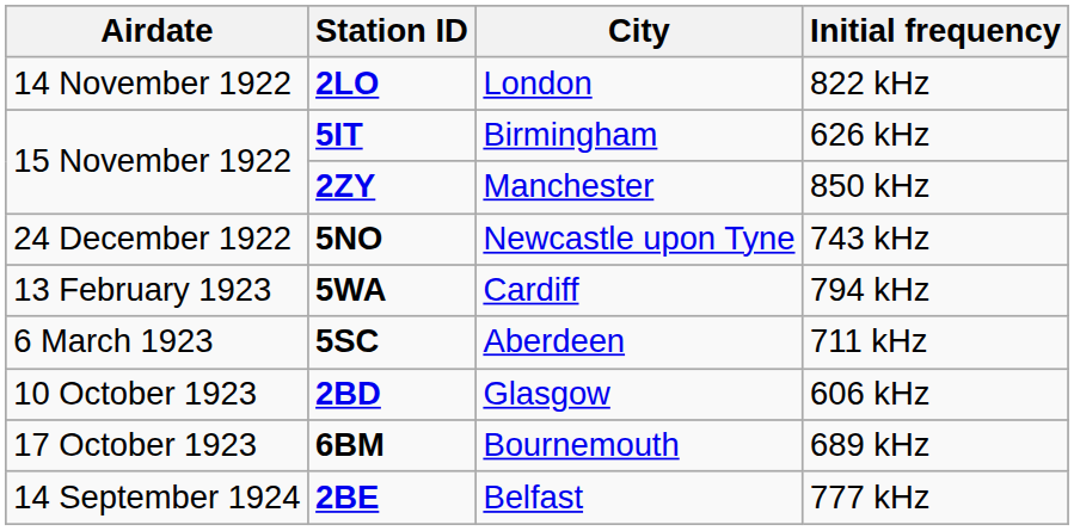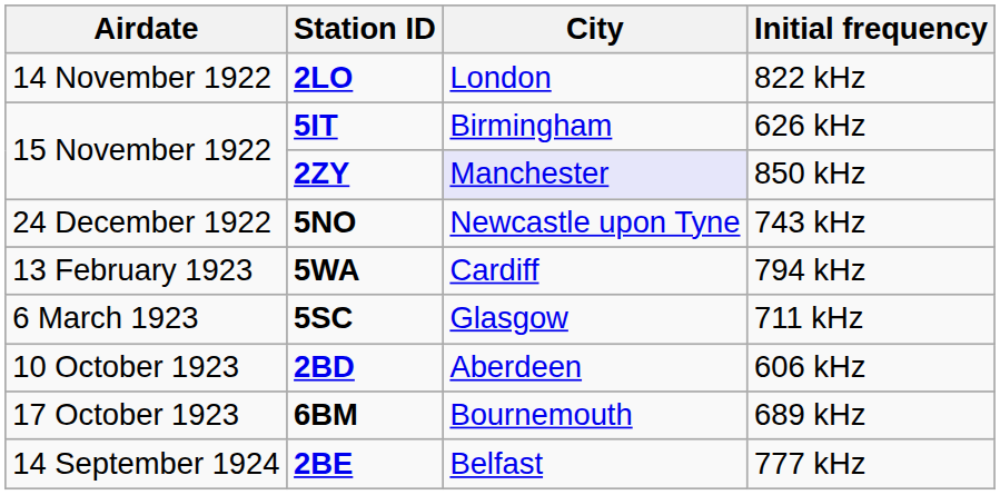2ZY | City: no background -> lavender background
5SC | City: Aberdeen -> Glasgow
2BD | City: Glasgow -> Aberdeen
